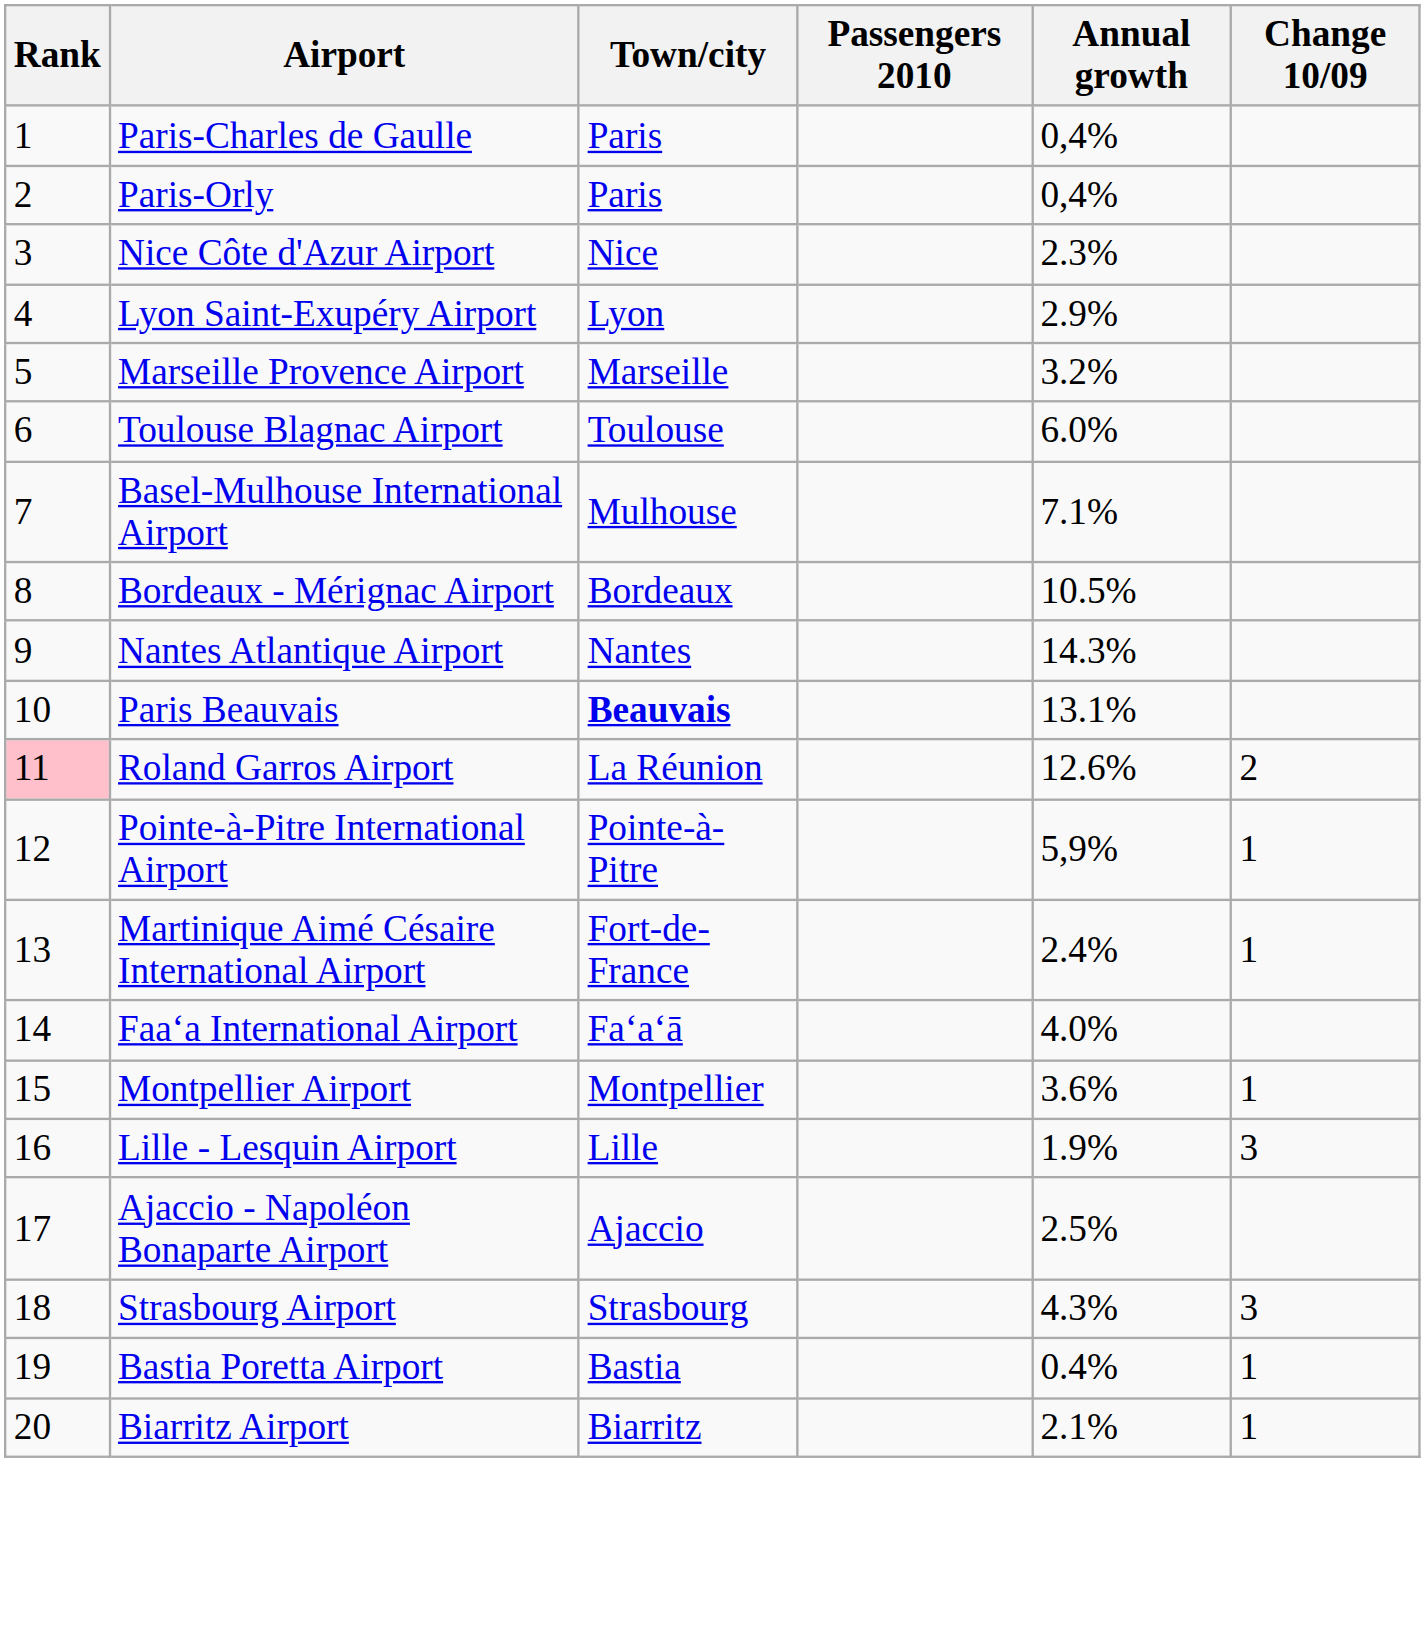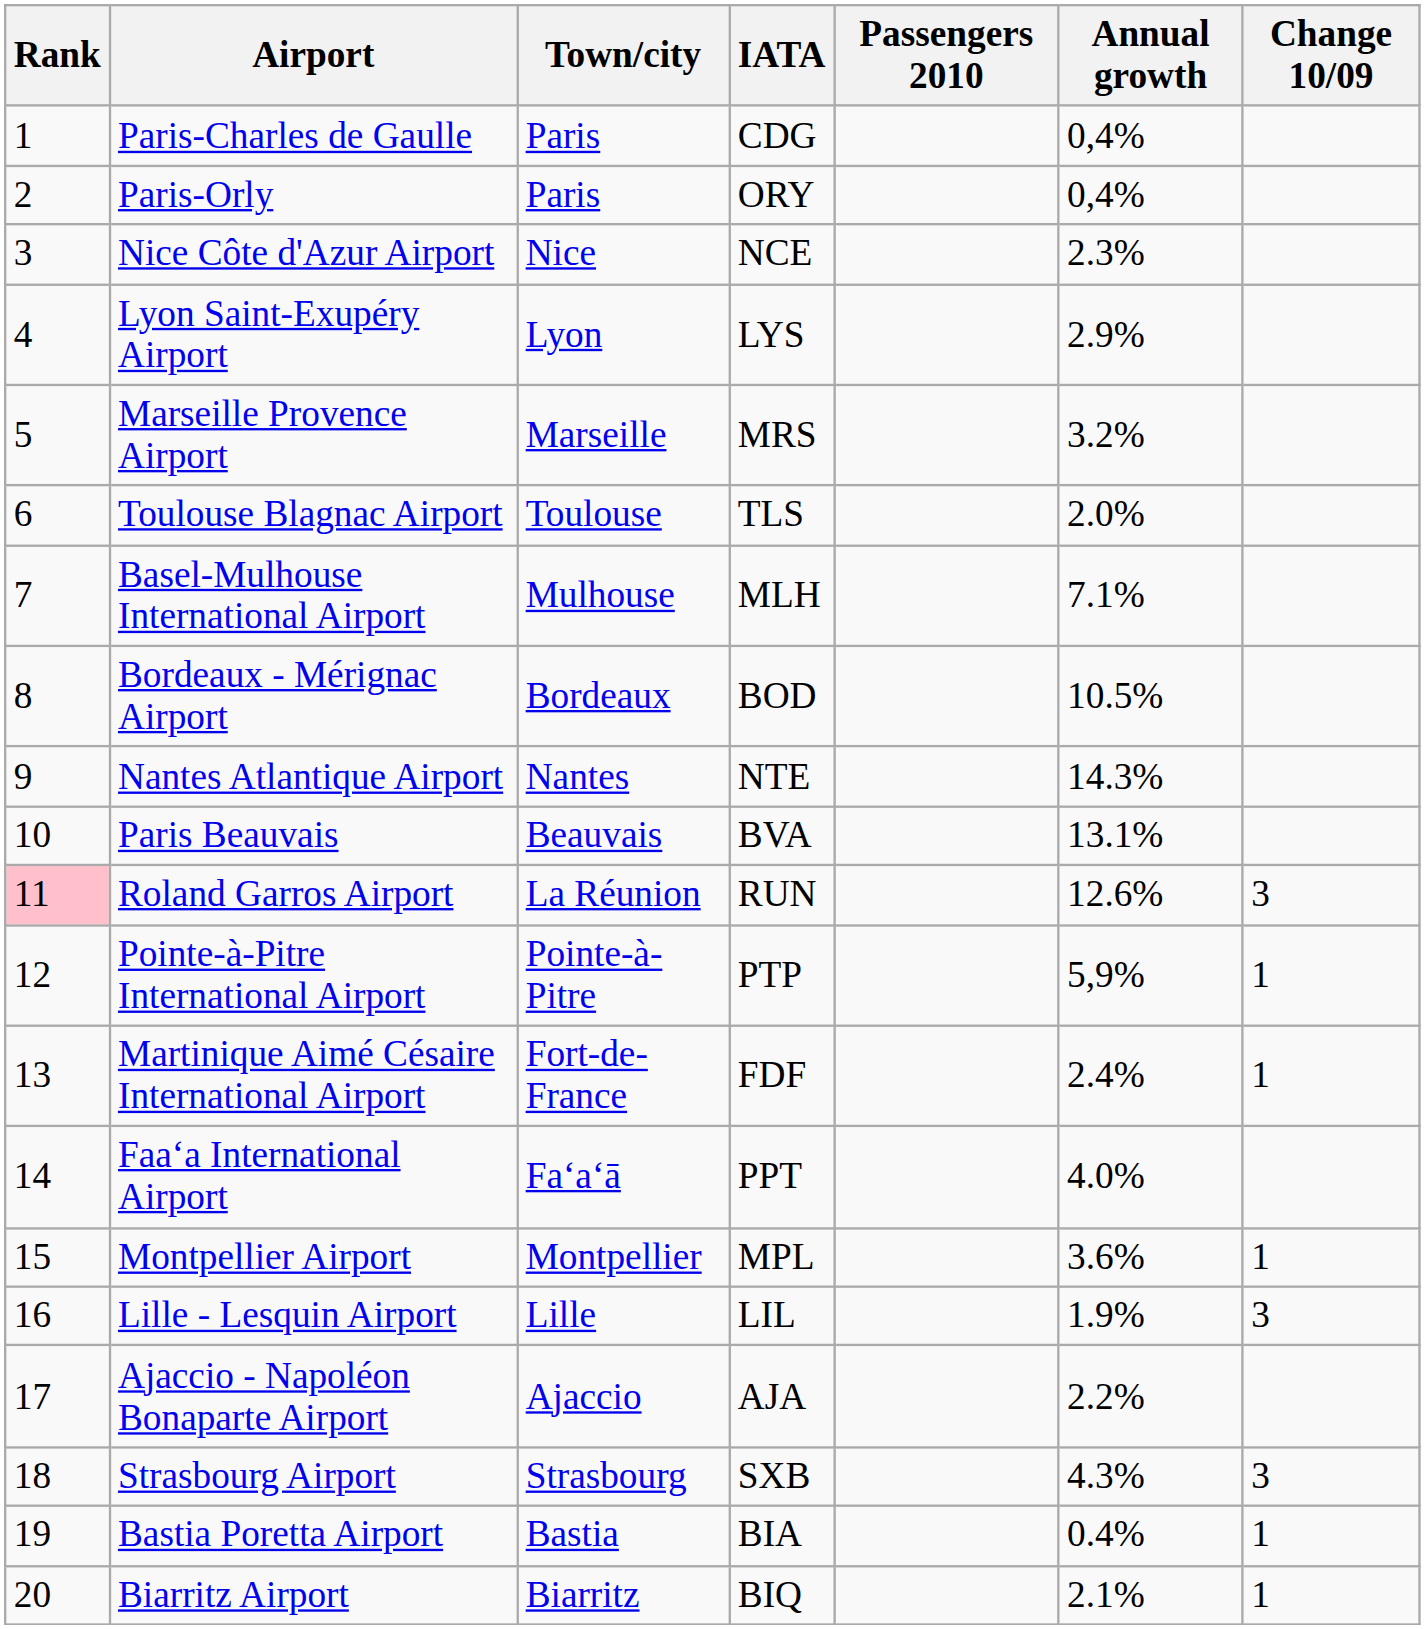+ column: IATA | CDG | ORY | NCE | LYS | MRS | TLS | MLH | BOD | NTE | BVA | RUN | PTP | FDF | PPT | MPL | LIL | AJA | SXB | BIA | BIQ
Toulouse Blagnac Airport | Annual growth: 6.0% -> 2.0%
Paris Beauvais | Town/city: bold -> normal
Roland Garros Airport | Change 10/09: 2 -> 3
Ajaccio - Napoléon Bonaparte Airport | Annual growth: 2.5% -> 2.2%
